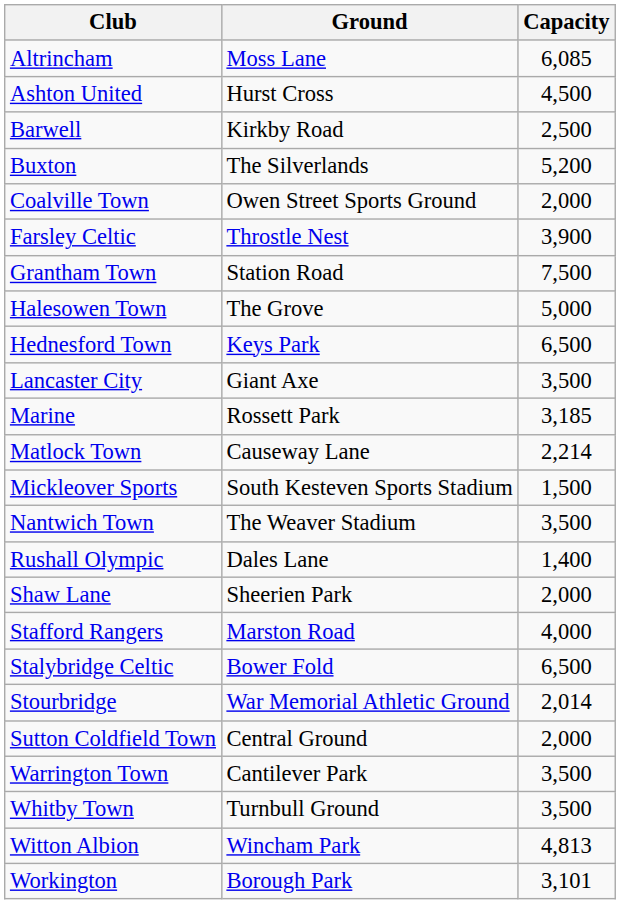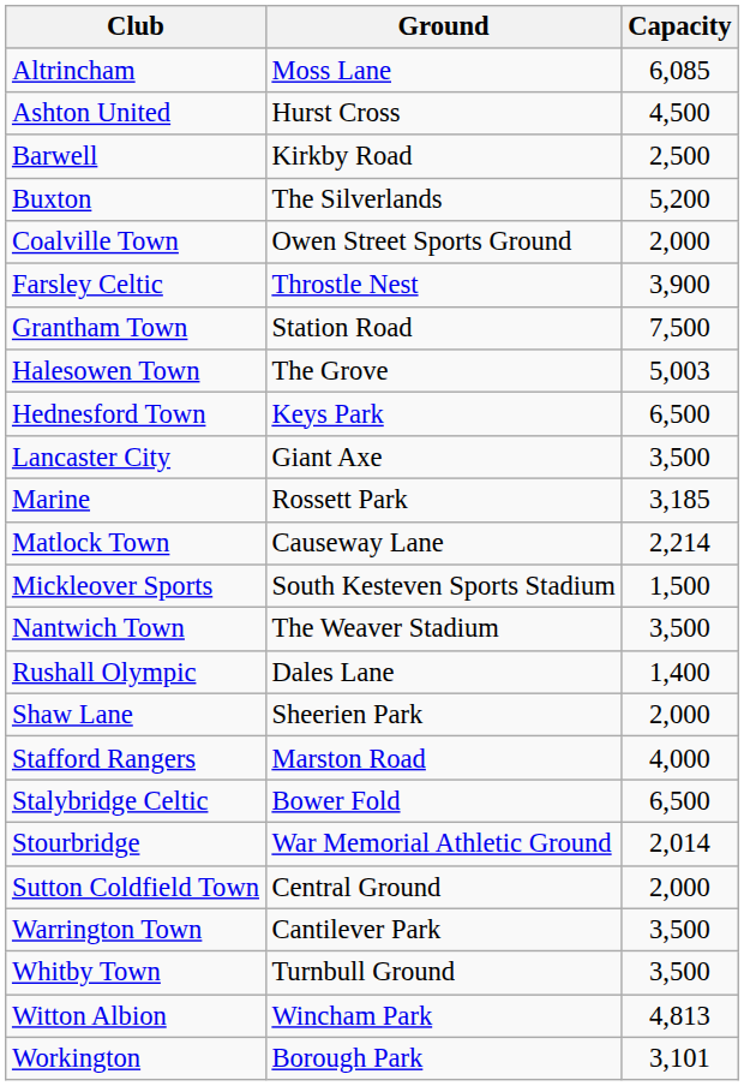Halesowen Town | Capacity: 5,000 -> 5,003
